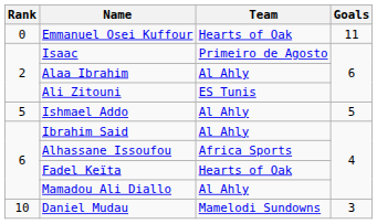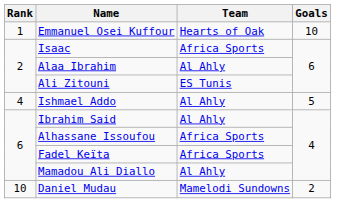Emmanuel Osei Kuffour | Rank: 0 -> 1
Emmanuel Osei Kuffour | Goals: 11 -> 10
Isaac | Team: Primeiro de Agosto -> Africa Sports
Ishmael Addo | Rank: 5 -> 4
Fadel Keïta | Team: Hearts of Oak -> Africa Sports
Daniel Mudau | Goals: 3 -> 2
